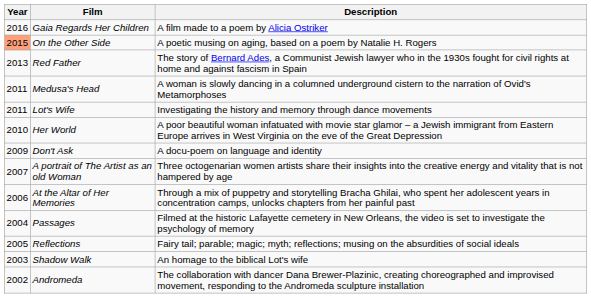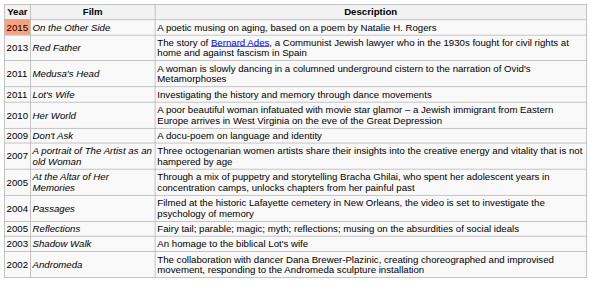- row: 2016 | Gaia Regards Her Children | A film made to a poem by Alicia Ostriker
At the Altar of Her Memories | Year: 2006 -> 2005
